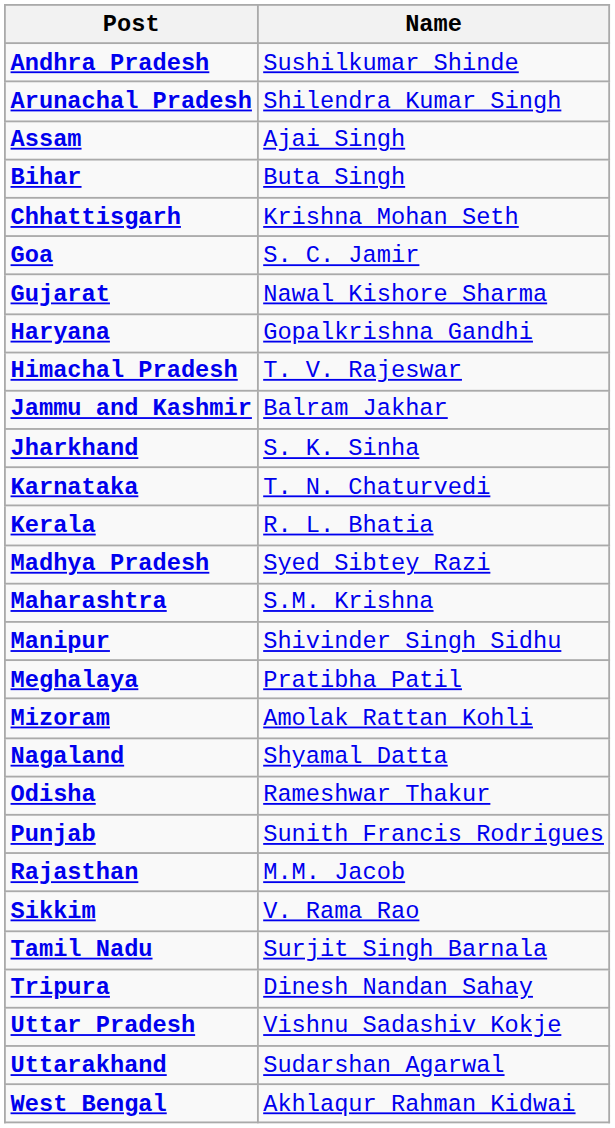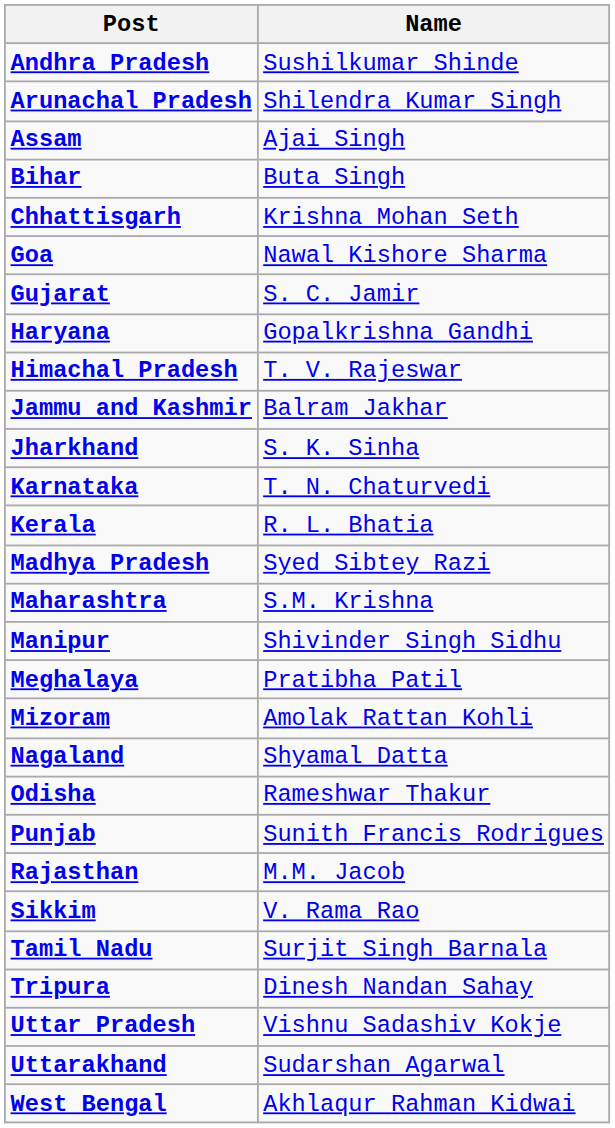Goa | Name: S. C. Jamir -> Nawal Kishore Sharma
Gujarat | Name: Nawal Kishore Sharma -> S. C. Jamir
